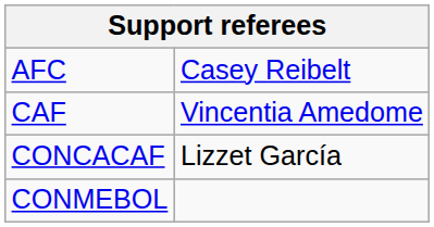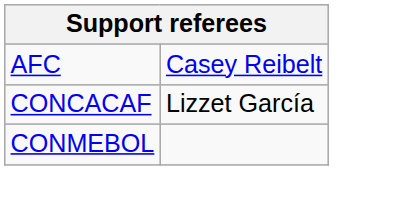- row: CAF | Vincentia Amedome
